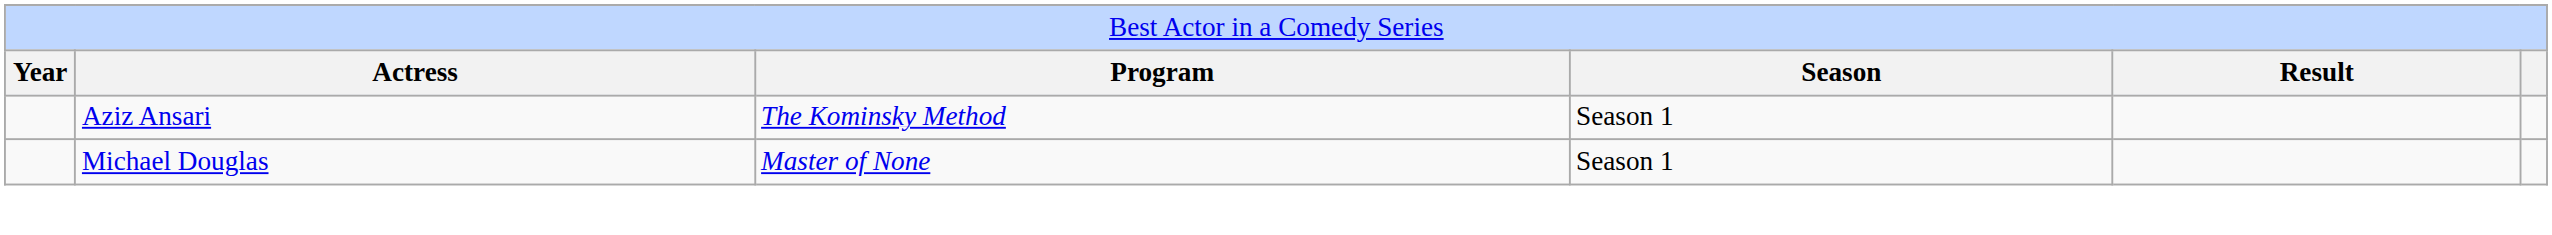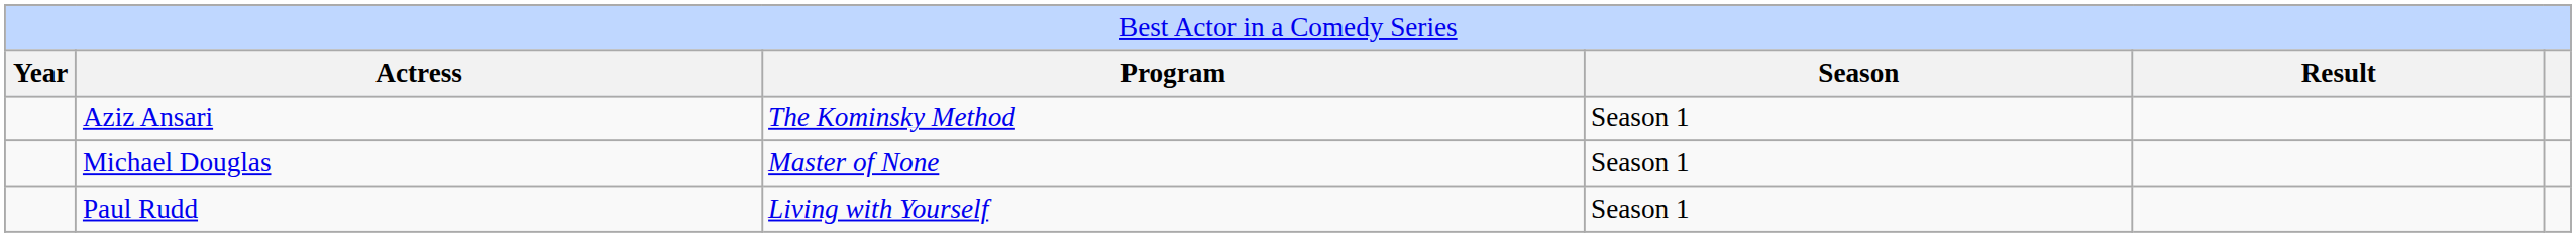+ row: Paul Rudd | Living with Yourself | Season 1
